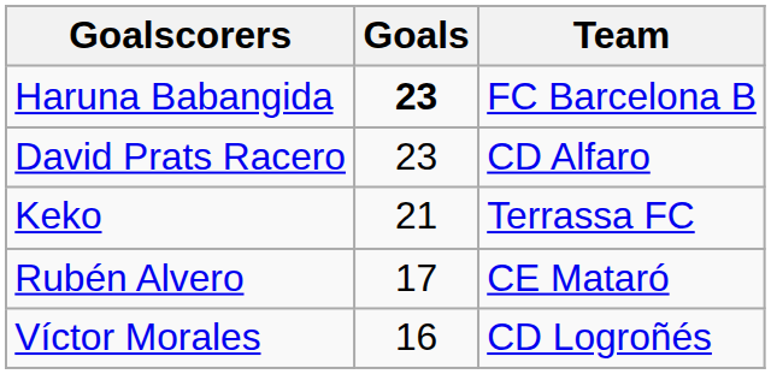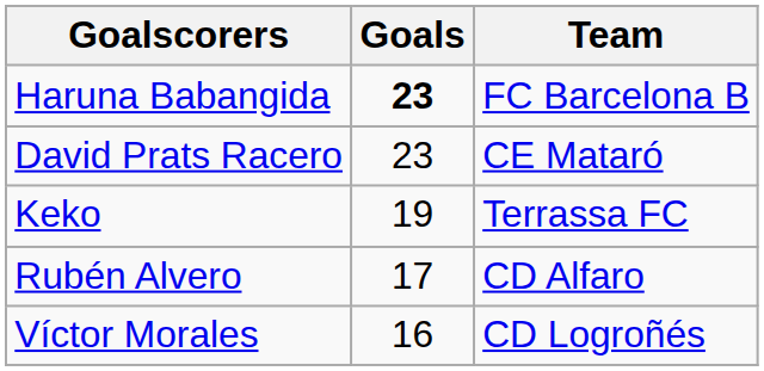David Prats Racero | Team: CD Alfaro -> CE Mataró
Keko | Goals: 21 -> 19
Rubén Alvero | Team: CE Mataró -> CD Alfaro
